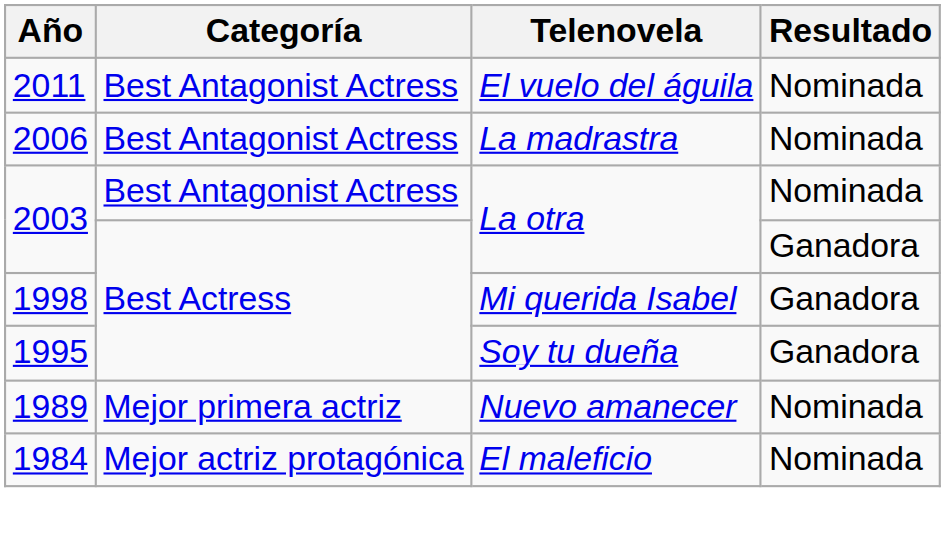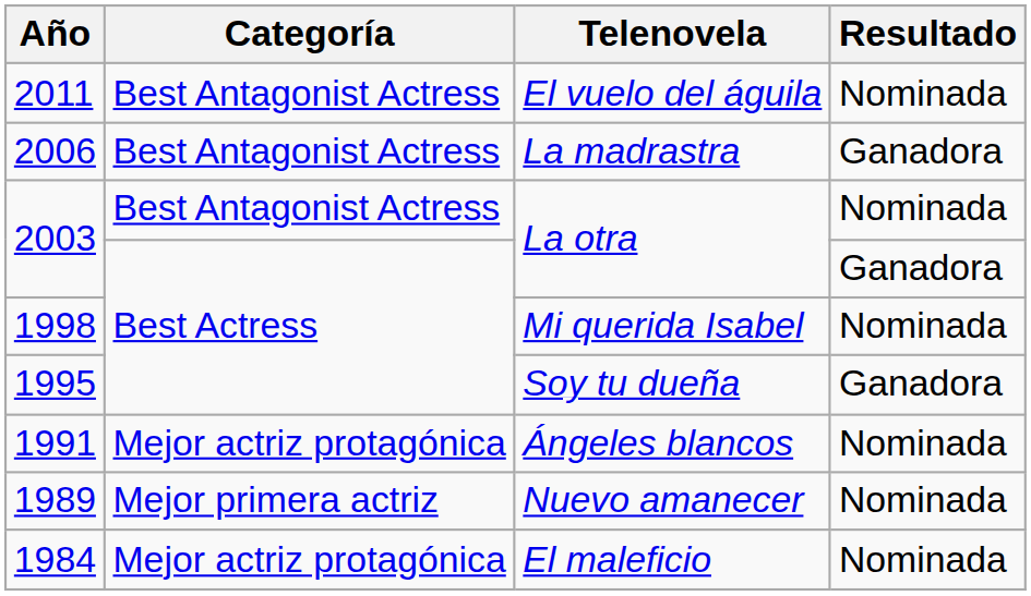2006 | Resultado: Nominada -> Ganadora
1998 | Resultado: Ganadora -> Nominada
+ row: 1991 | Mejor actriz protagónica | Ángeles blancos | Nominada
